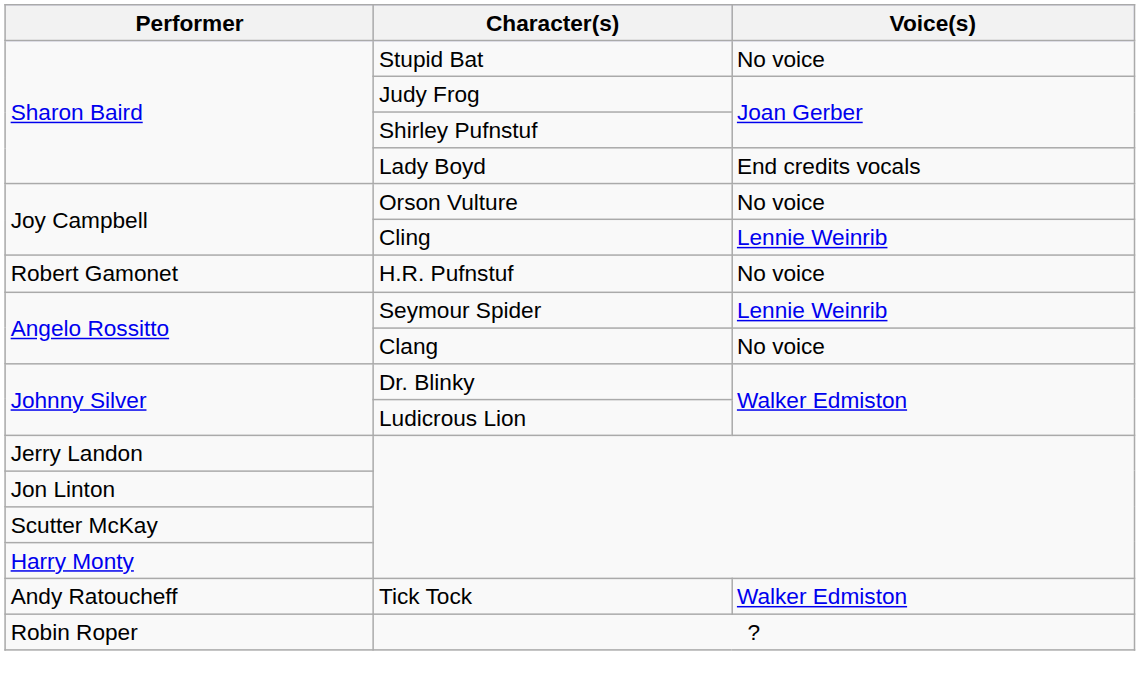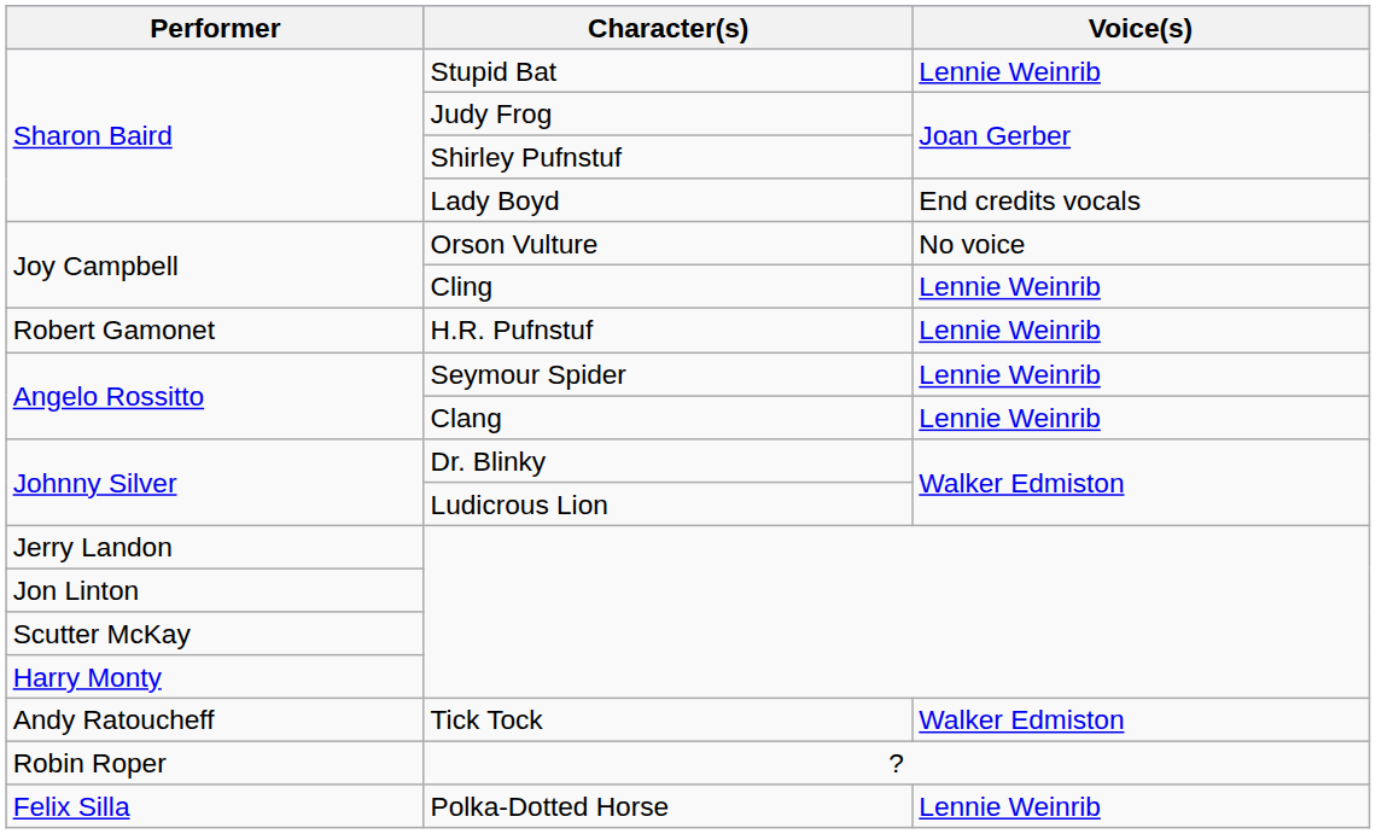Stupid Bat | Voice(s): No voice -> Lennie Weinrib
H.R. Pufnstuf | Voice(s): No voice -> Lennie Weinrib
Clang | Voice(s): No voice -> Lennie Weinrib
+ row: Felix Silla | Polka-Dotted Horse | Lennie Weinrib
